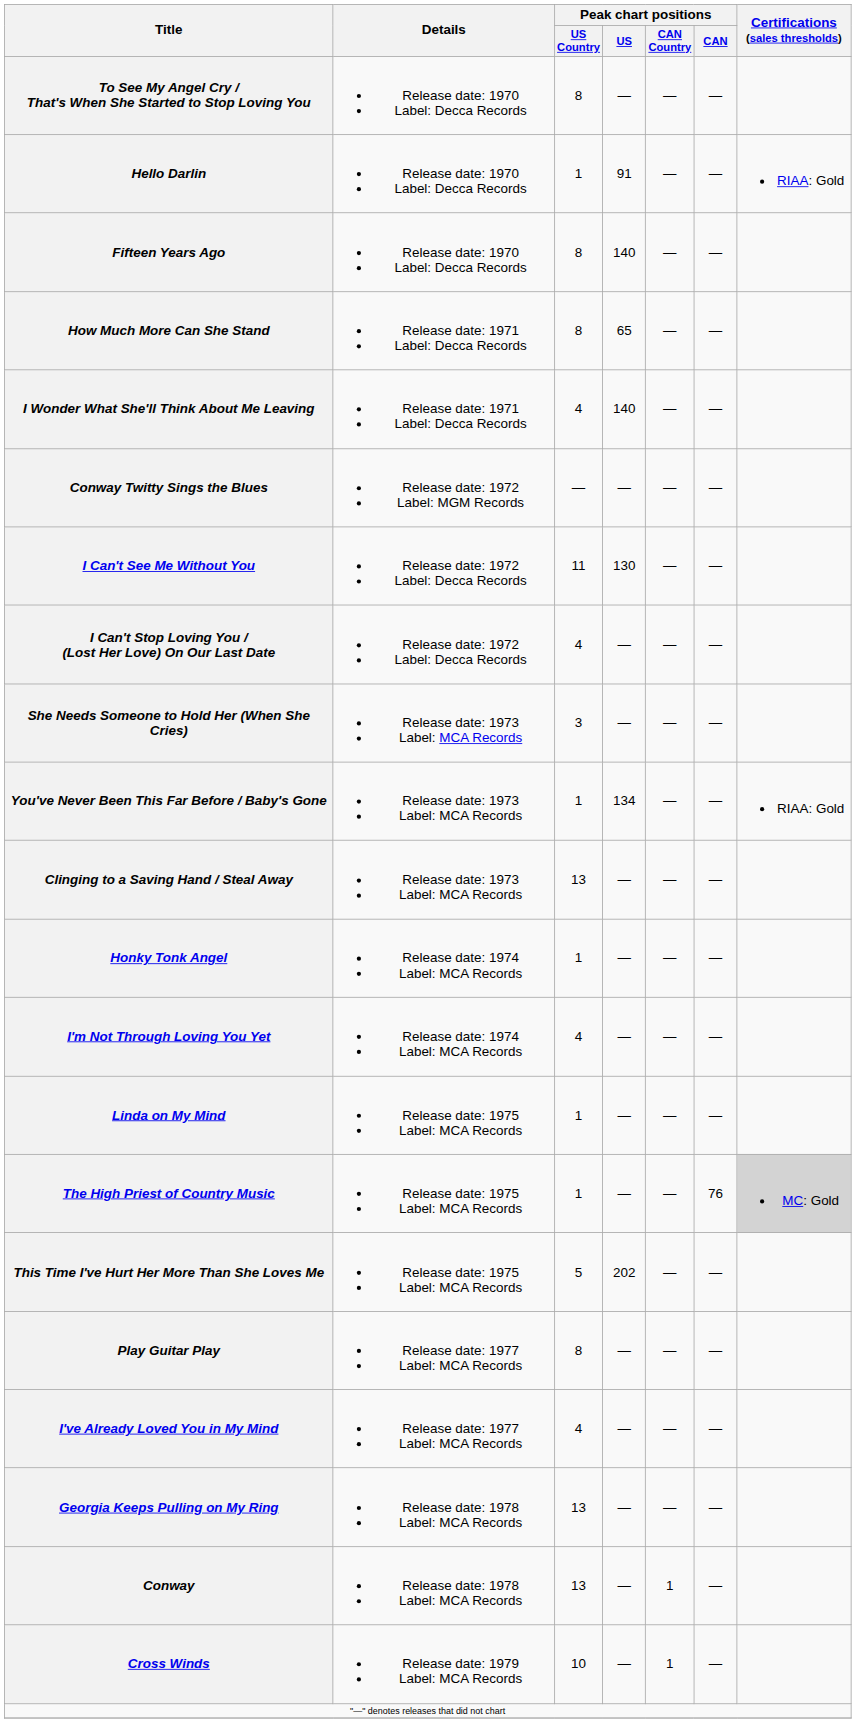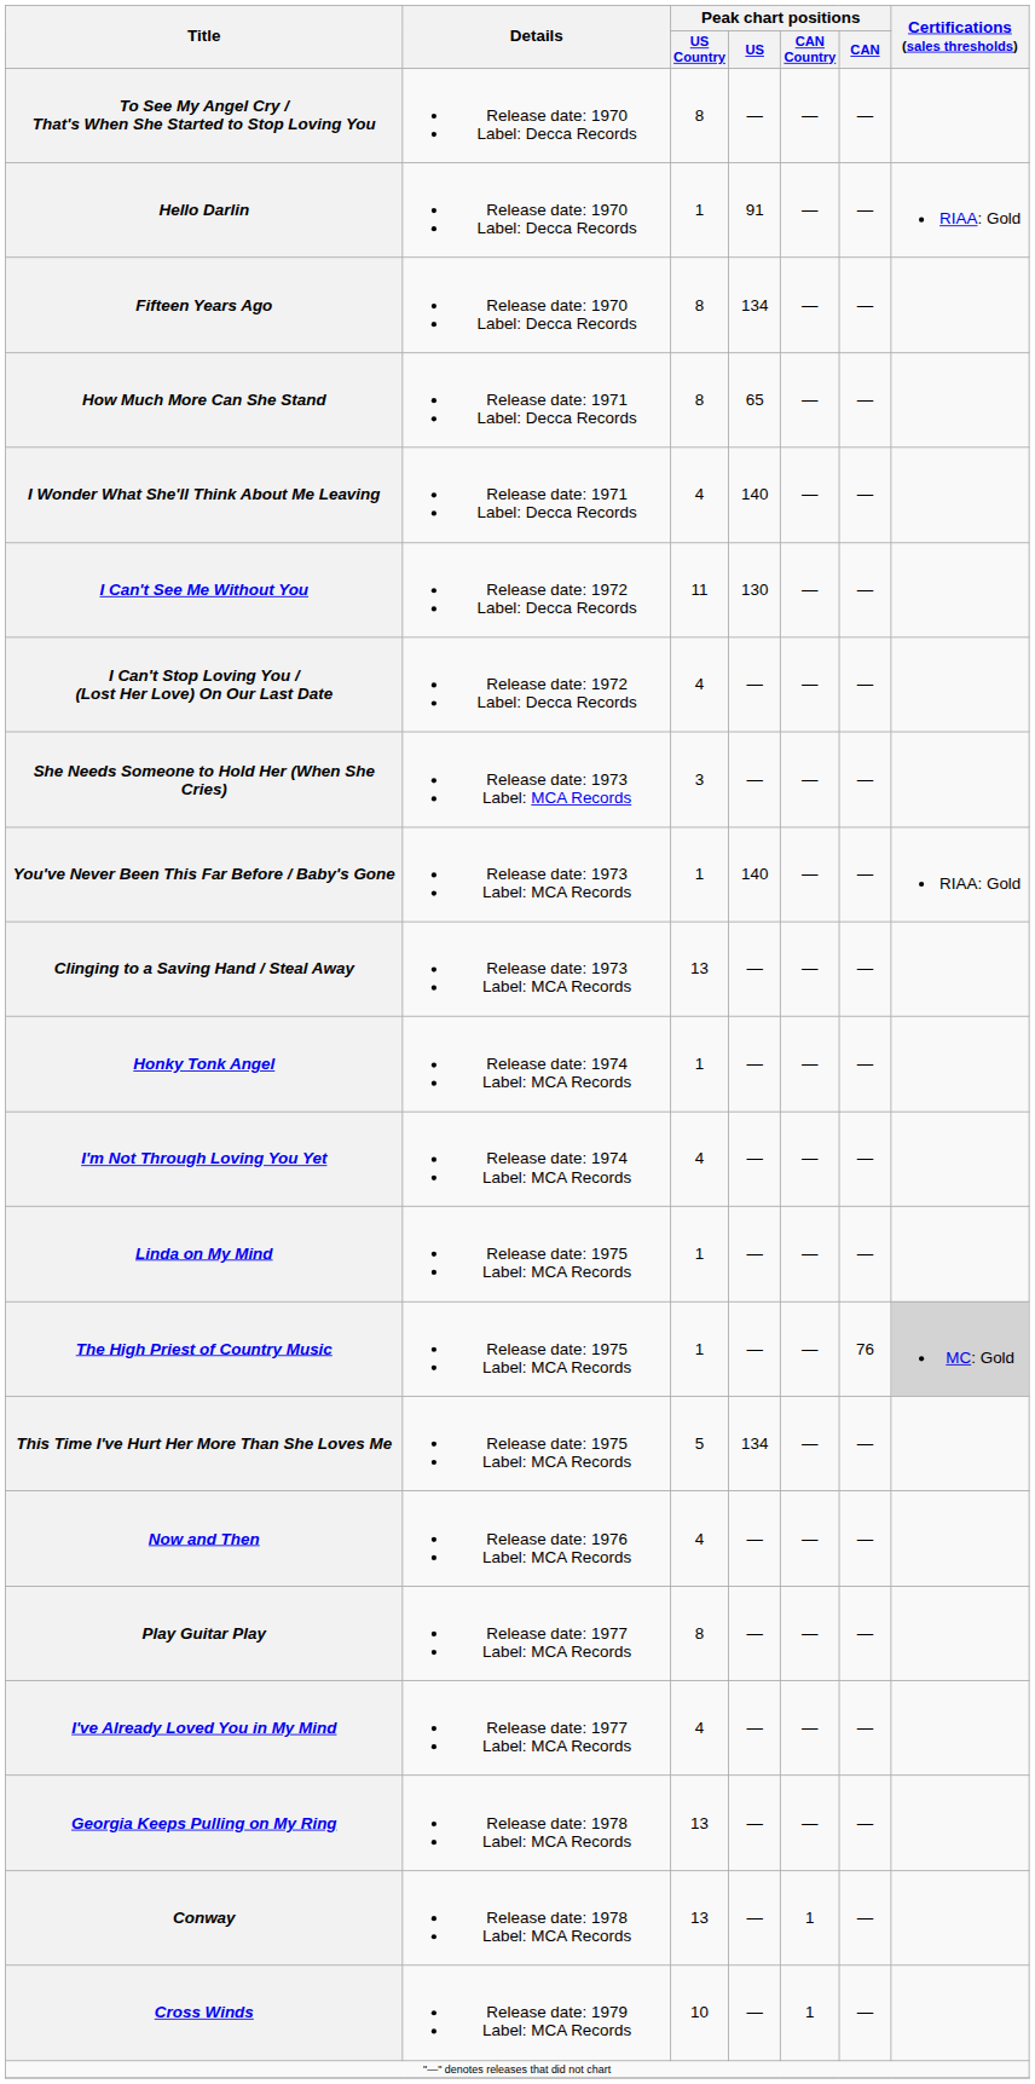Fifteen Years Ago | Peak chart positions / US: 140 -> 134
- row: Conway Twitty Sings the Blues | Release date: 1972 Label: MGM Records | — | — | — | —
You've Never Been This Far Before / Baby's Gone | Peak chart positions / US: 134 -> 140
This Time I've Hurt Her More Than She Loves Me | Peak chart positions / US: 202 -> 134
+ row: Now and Then | Release date: 1976 Label: MCA Records | 4 | — | — | —
